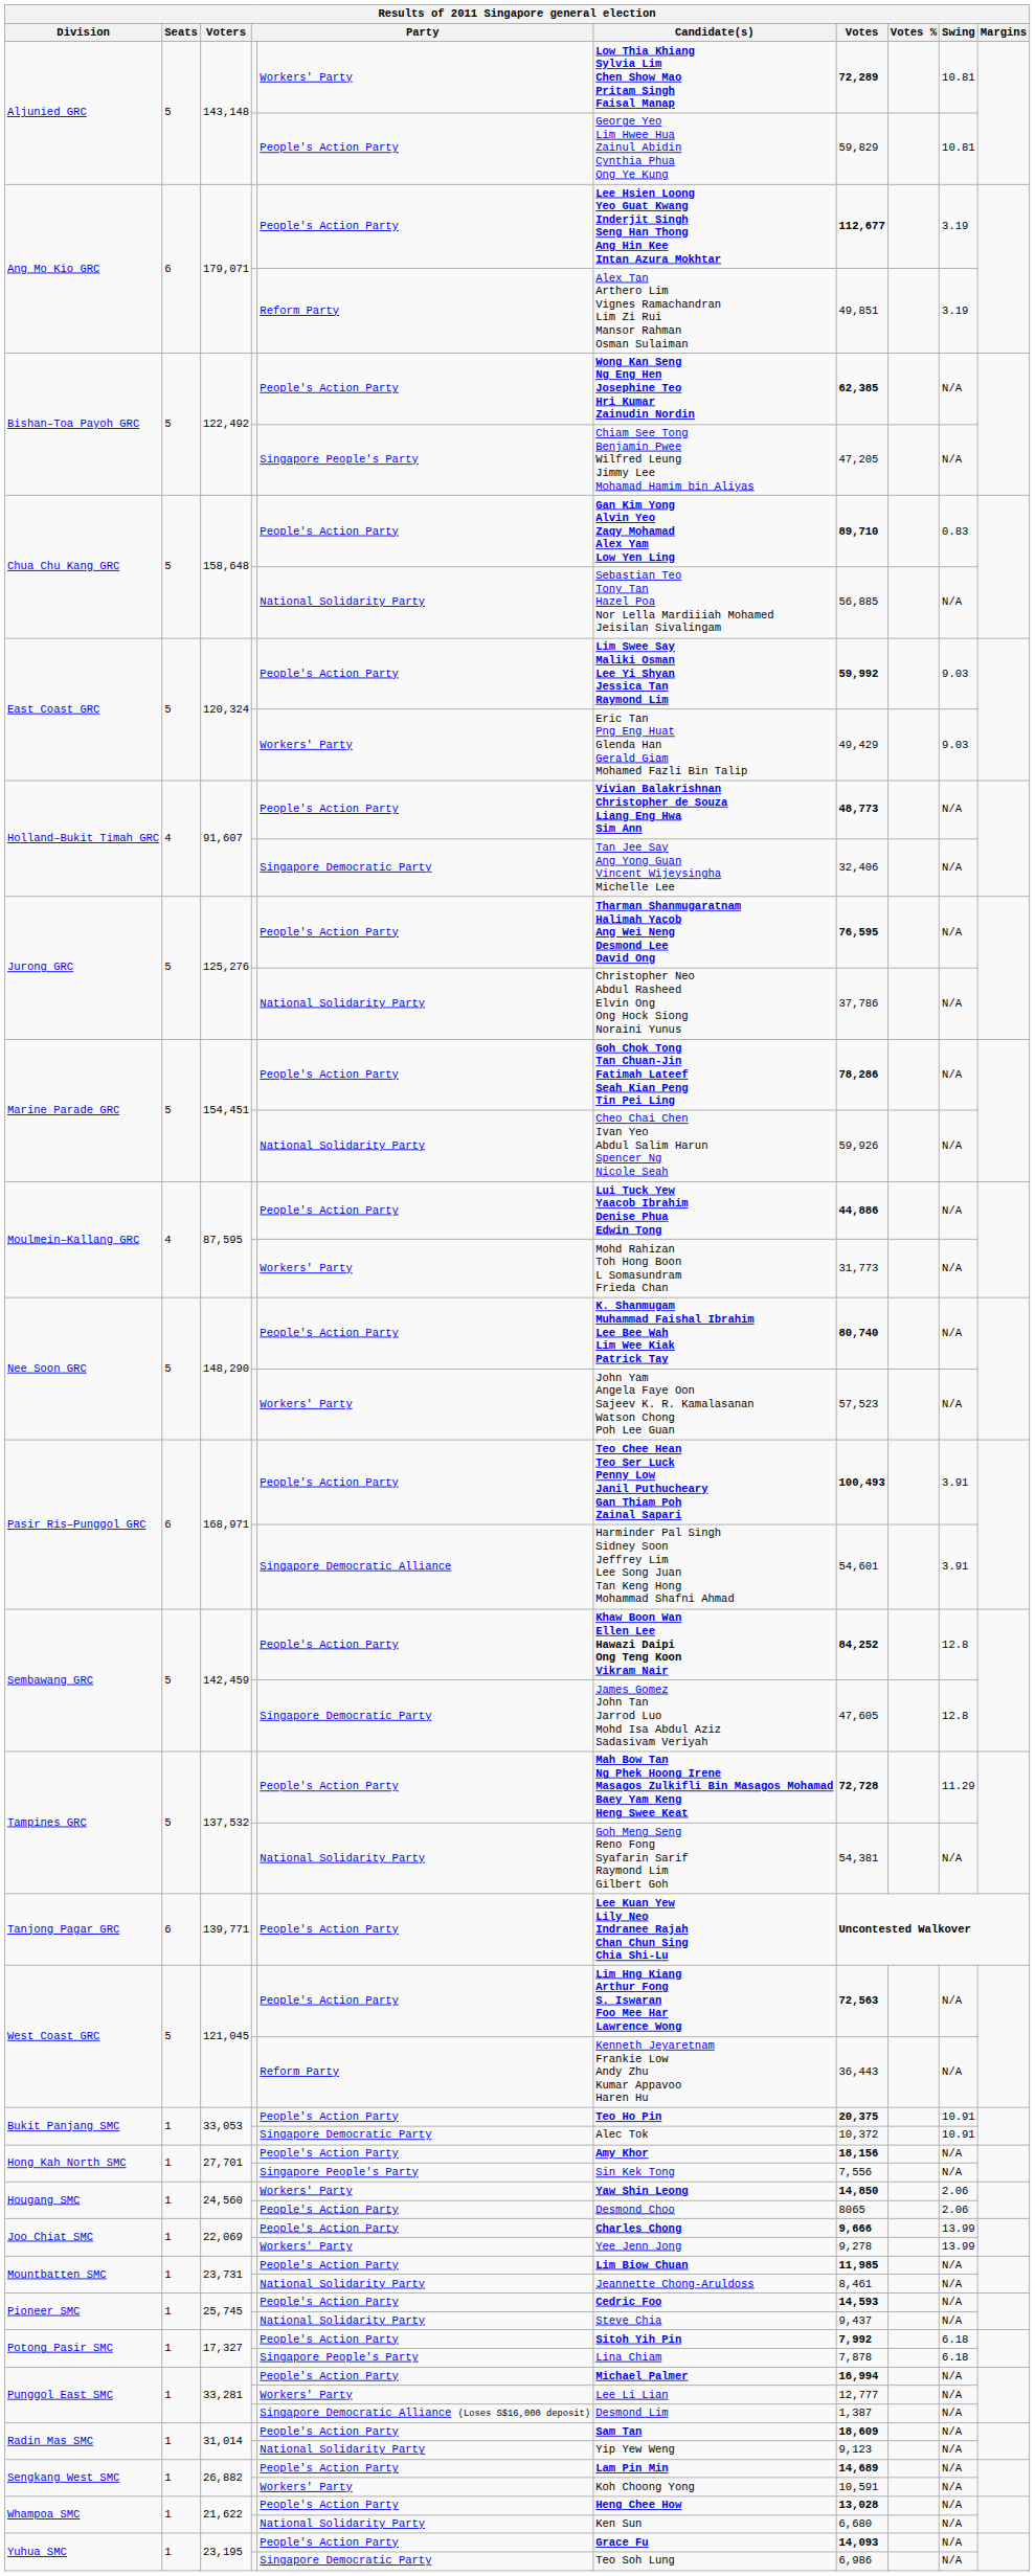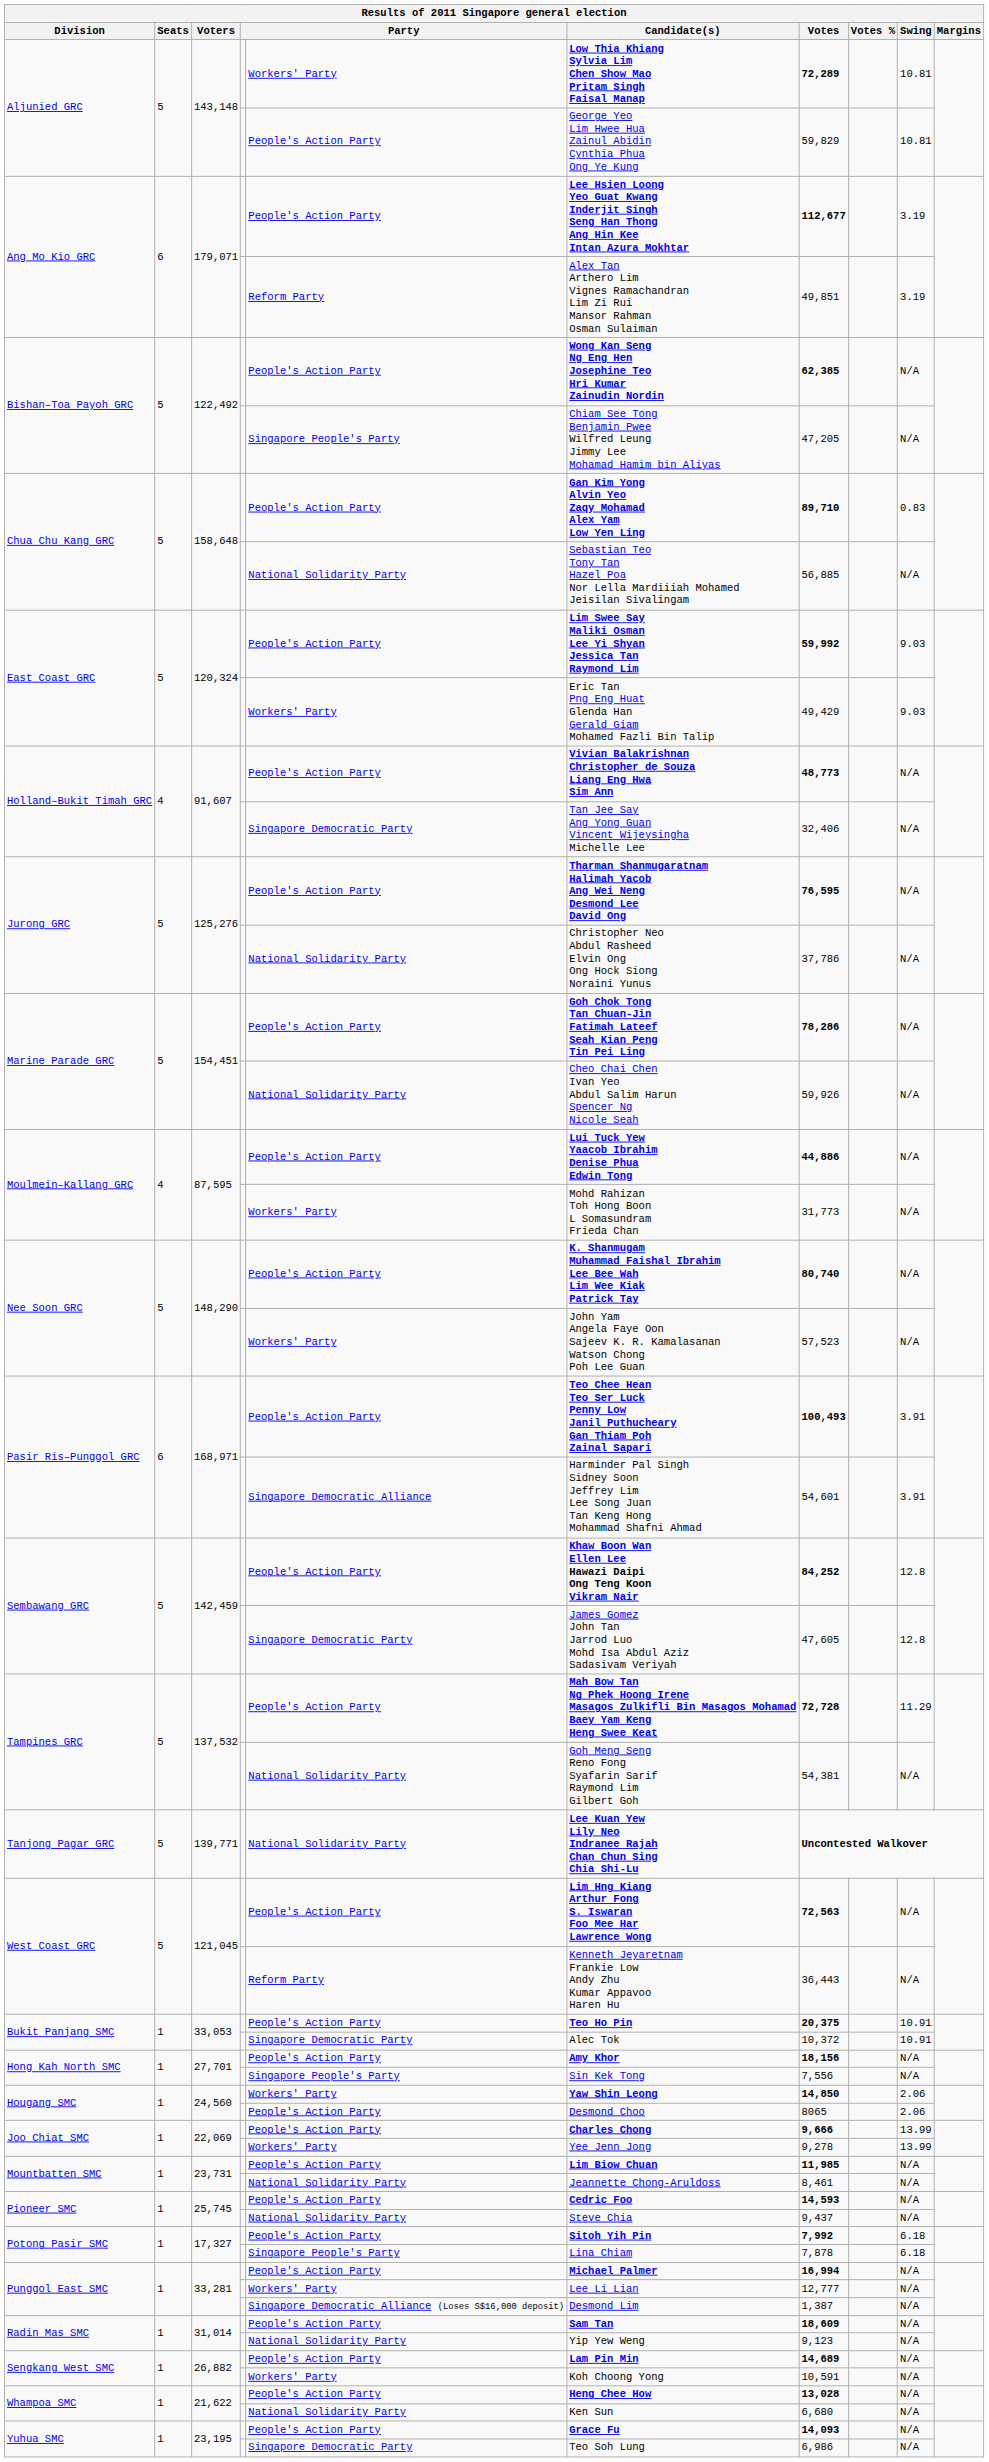Tanjong Pagar GRC | Seats: 6 -> 5
Tanjong Pagar GRC | column 5: People's Action Party -> National Solidarity Party
